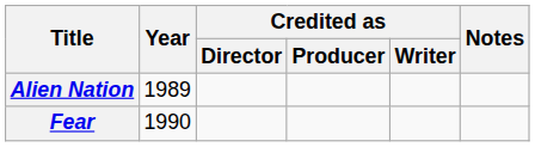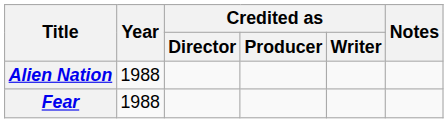Alien Nation | Year: 1989 -> 1988
Fear | Year: 1990 -> 1988
